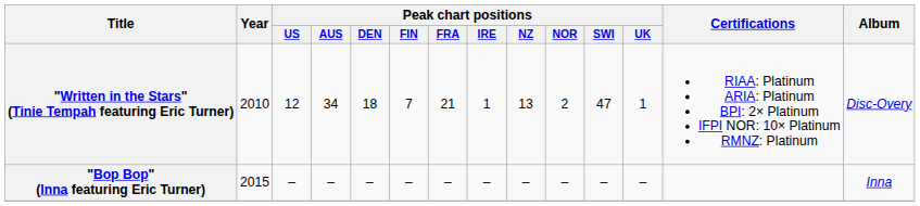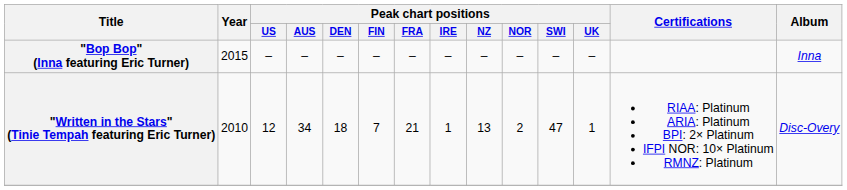rows swapped: "Written in the Stars" (Tinie Tempah featuring Eric Turner) <-> "Bop Bop" (Inna featuring Eric Turner)
